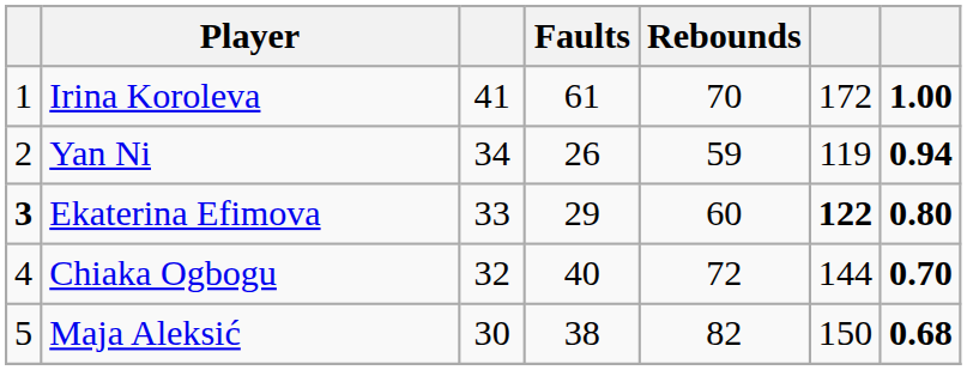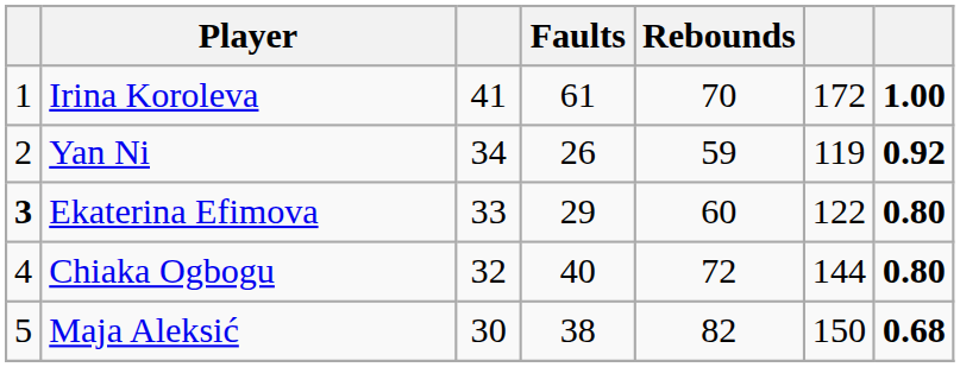Yan Ni | column 7: 0.94 -> 0.92
Ekaterina Efimova | column 6: bold -> normal
Chiaka Ogbogu | column 7: 0.70 -> 0.80
